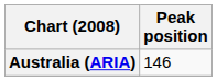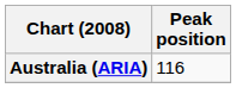Australia (ARIA) | Peak position: 146 -> 116
